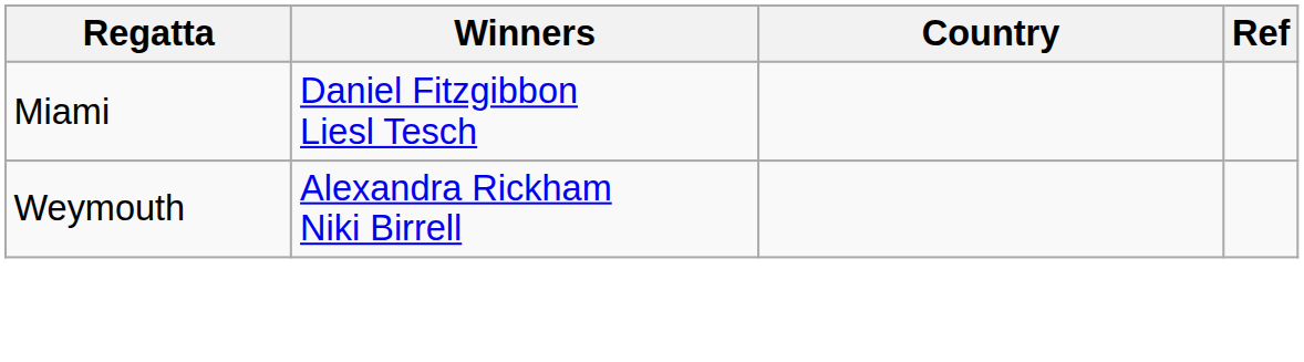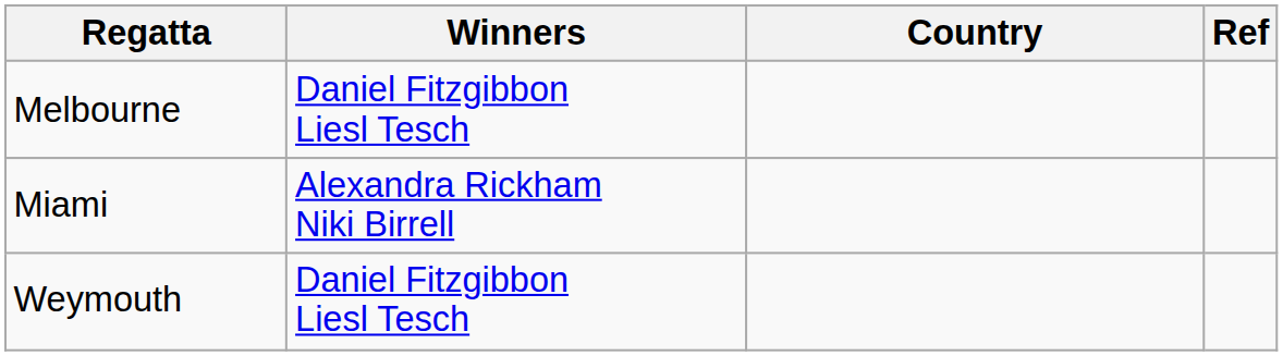+ row: Melbourne | Daniel Fitzgibbon Liesl Tesch
Miami | Winners: Daniel Fitzgibbon Liesl Tesch -> Alexandra Rickham Niki Birrell
Weymouth | Winners: Alexandra Rickham Niki Birrell -> Daniel Fitzgibbon Liesl Tesch
